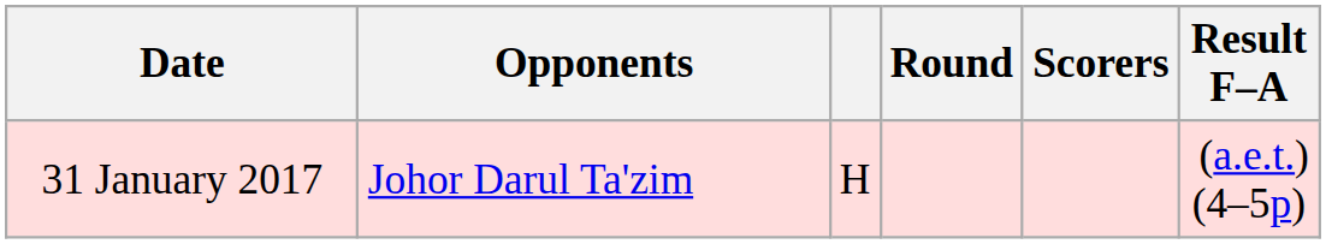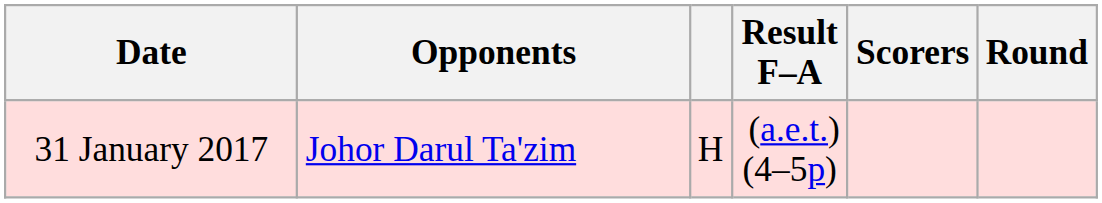columns swapped: Result F–A <-> Round
